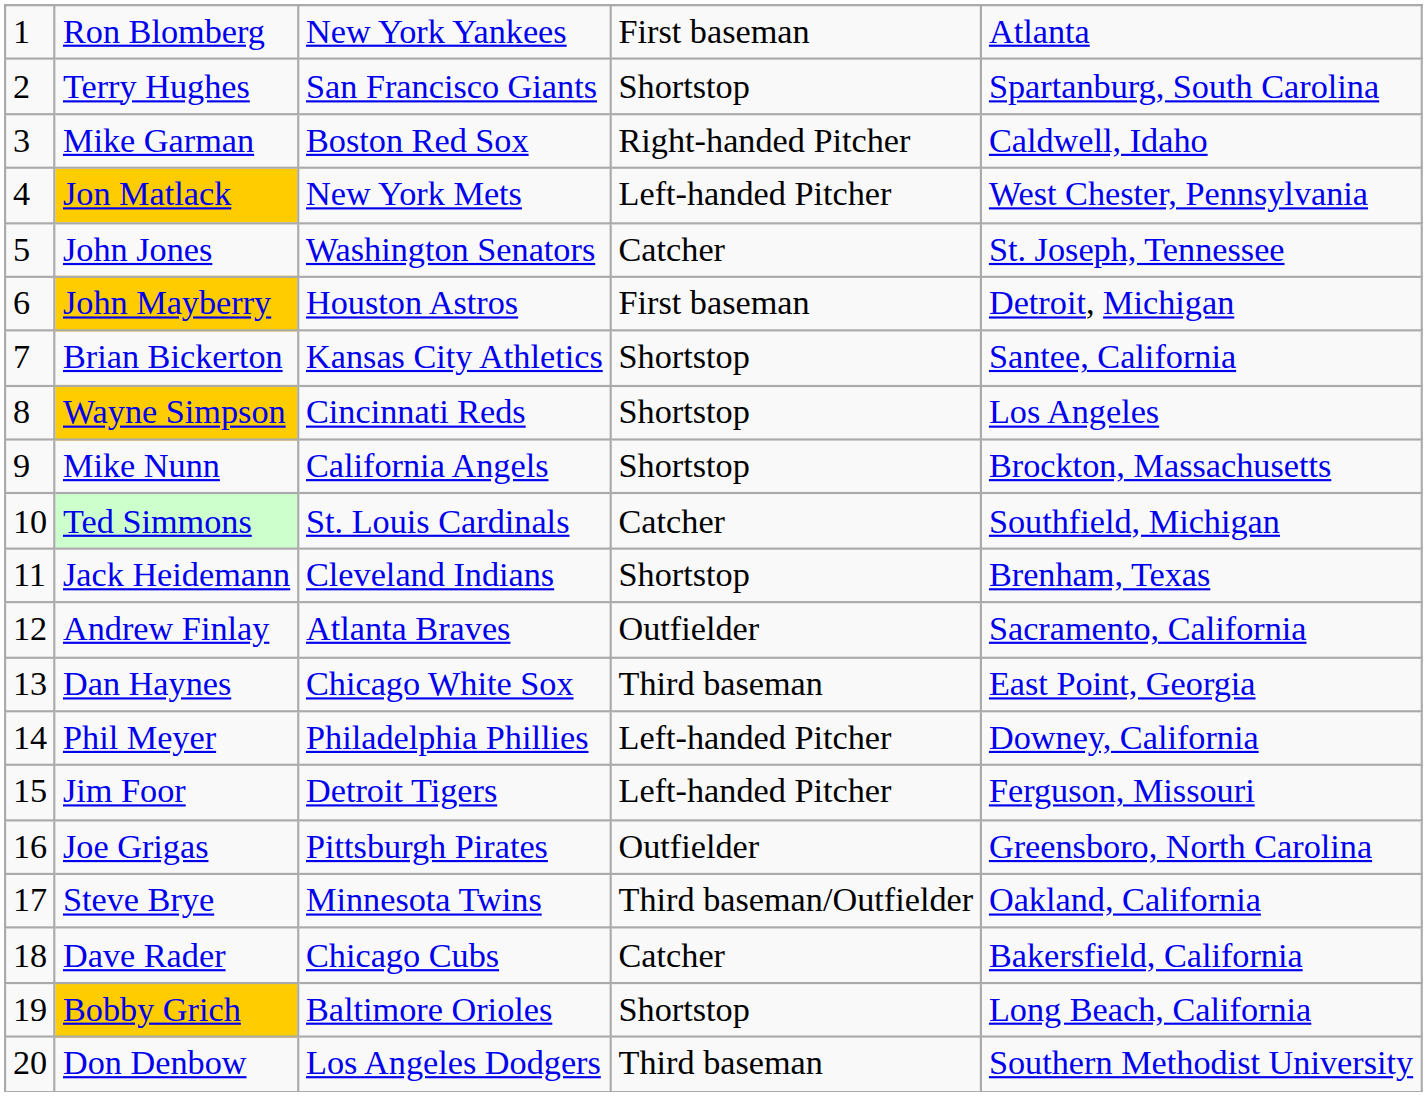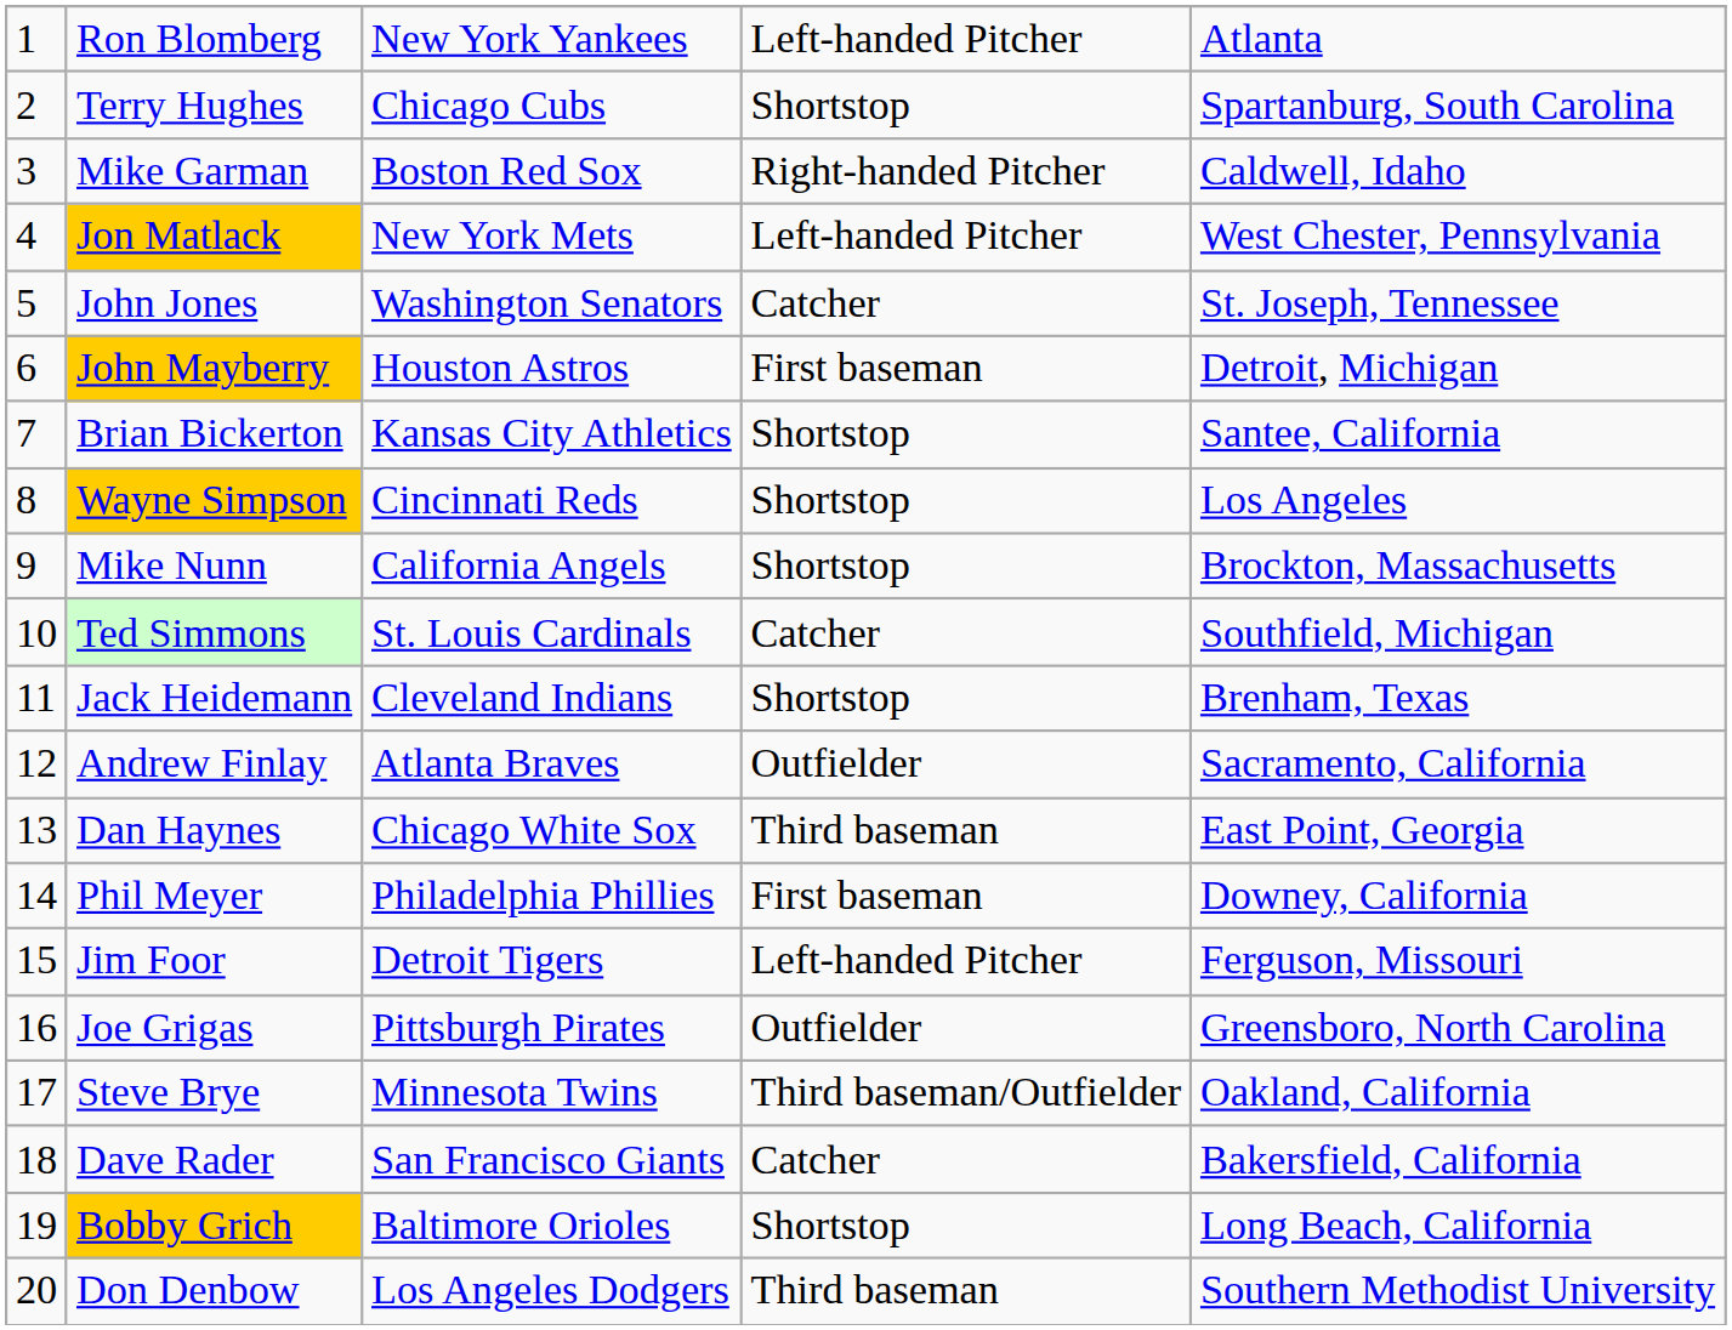Ron Blomberg | column 4: First baseman -> Left-handed Pitcher
Terry Hughes | column 3: San Francisco Giants -> Chicago Cubs
Phil Meyer | column 4: Left-handed Pitcher -> First baseman
Dave Rader | column 3: Chicago Cubs -> San Francisco Giants
